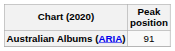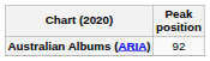Australian Albums (ARIA) | Peak position: 91 -> 92
